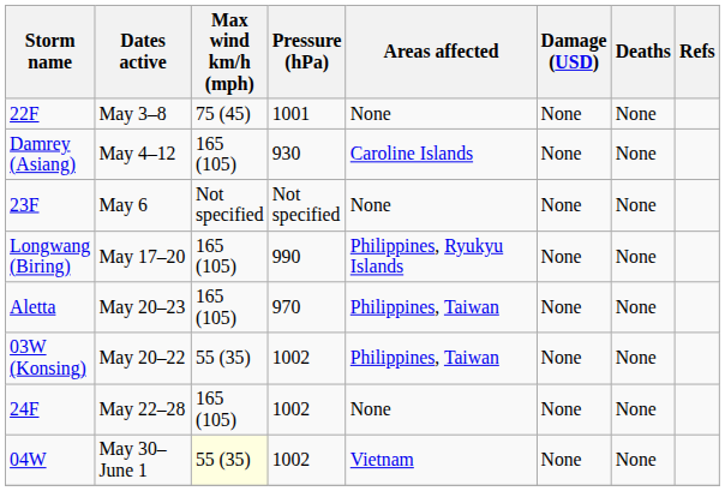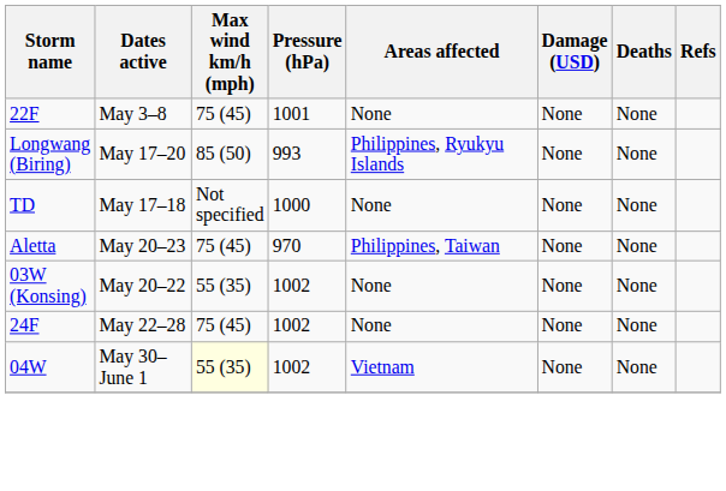- row: Damrey (Asiang) | May 4–12 | 165 (105) | 930 | Caroline Islands | None | None
- row: 23F | May 6 | Not specified | Not specified | None | None | None
Longwang (Biring) | Max wind km/h (mph): 165 (105) -> 85 (50)
Longwang (Biring) | Pressure (hPa): 990 -> 993
+ row: TD | May 17–18 | Not specified | 1000 | None | None | None
Aletta | Max wind km/h (mph): 165 (105) -> 75 (45)
03W (Konsing) | Areas affected: Philippines, Taiwan -> None
24F | Max wind km/h (mph): 165 (105) -> 75 (45)
